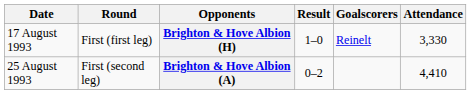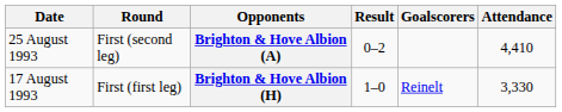rows swapped: Brighton & Hove Albion (H) <-> Brighton & Hove Albion (A)
